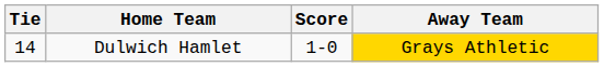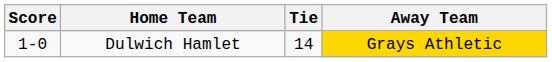columns swapped: Tie <-> Score
